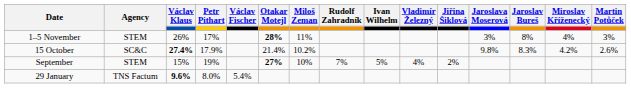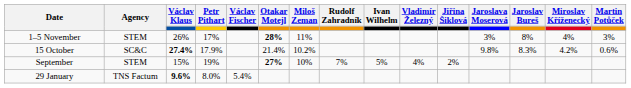15 October | Martin Potůček: 2.6% -> 0.6%
